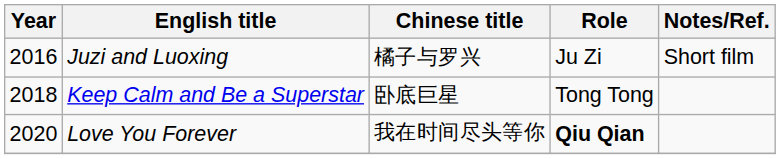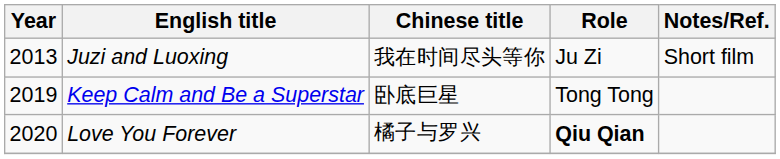Juzi and Luoxing | Year: 2016 -> 2013
Juzi and Luoxing | Chinese title: 橘子与罗兴 -> 我在时间尽头等你
Keep Calm and Be a Superstar | Year: 2018 -> 2019
Love You Forever | Chinese title: 我在时间尽头等你 -> 橘子与罗兴
